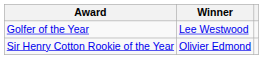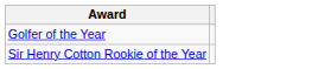- column: Winner | Lee Westwood | Olivier Edmond
